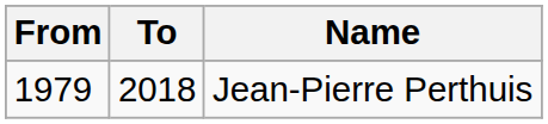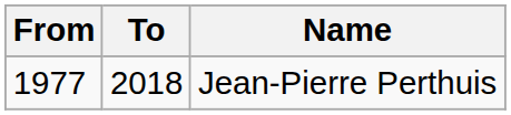Jean-Pierre Perthuis | From: 1979 -> 1977
